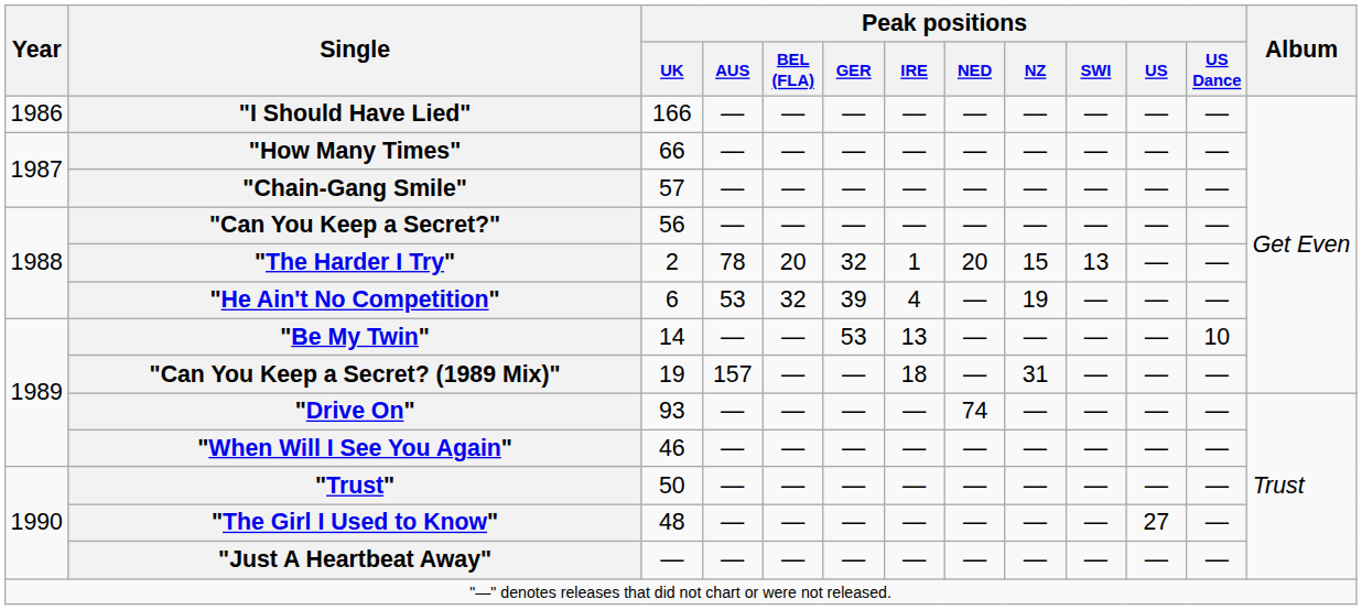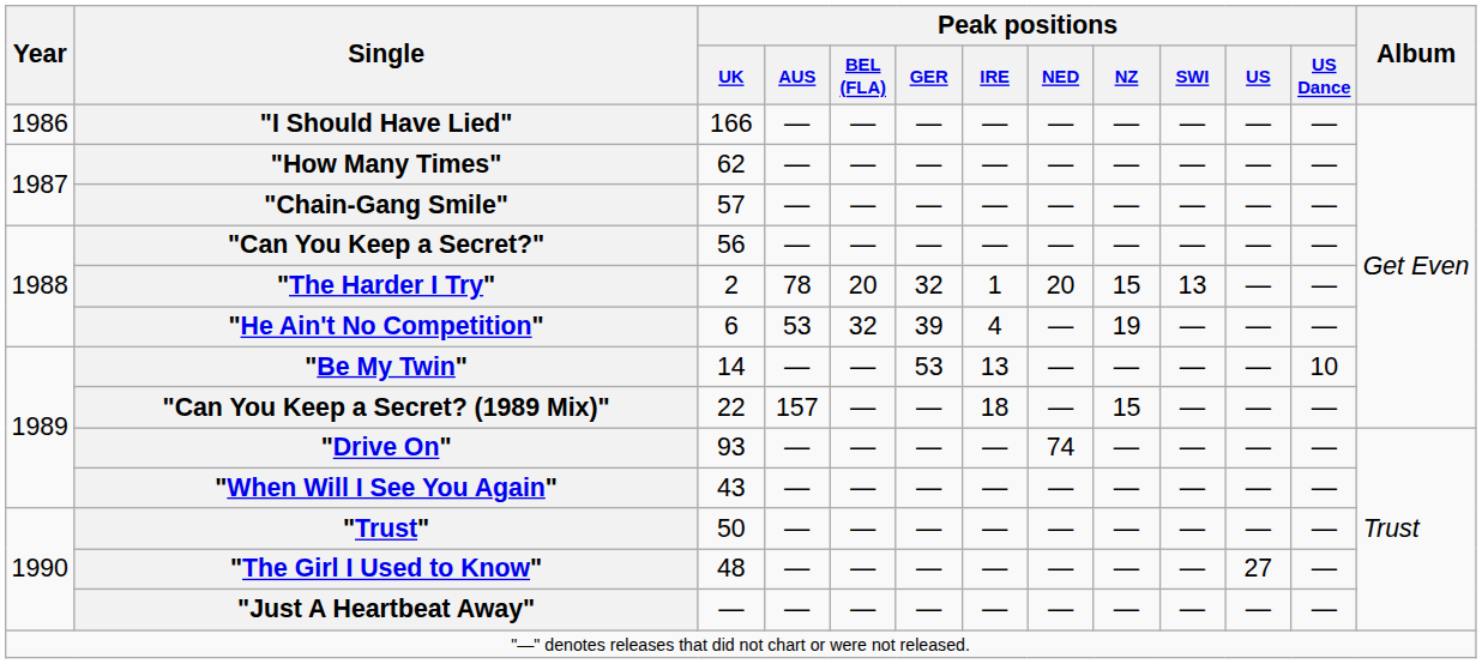"How Many Times" | Peak positions / UK: 66 -> 62
"Can You Keep a Secret? (1989 Mix)" | Peak positions / UK: 19 -> 22
"Can You Keep a Secret? (1989 Mix)" | Peak positions / NZ: 31 -> 15
"When Will I See You Again" | Peak positions / UK: 46 -> 43
